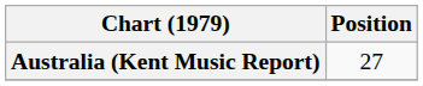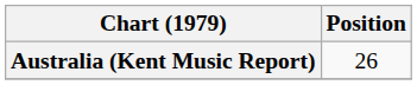Australia (Kent Music Report) | Position: 27 -> 26
